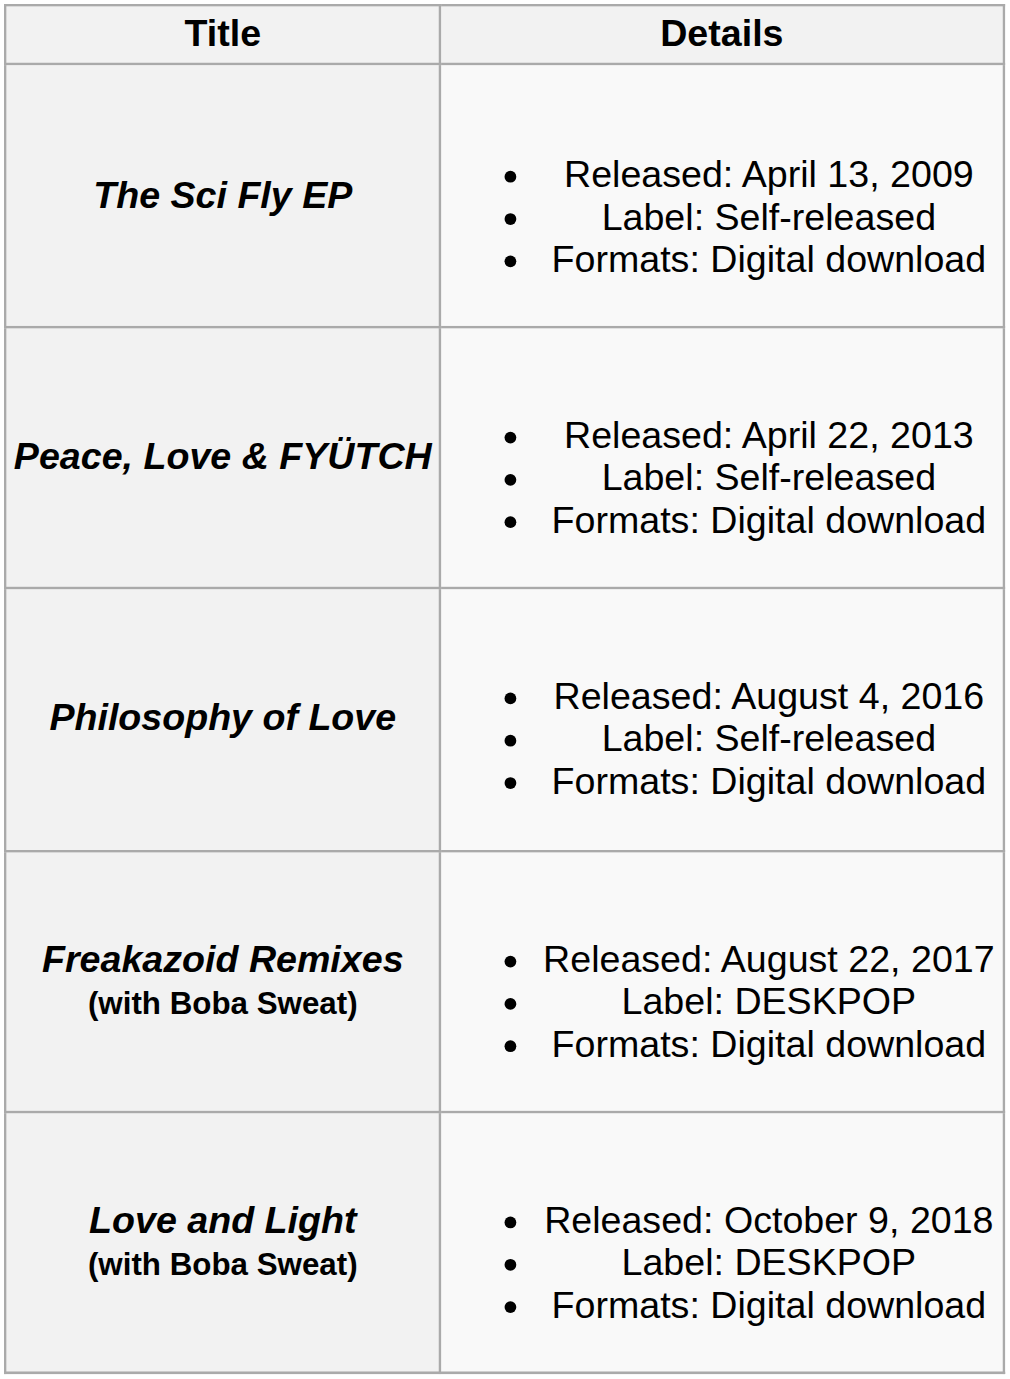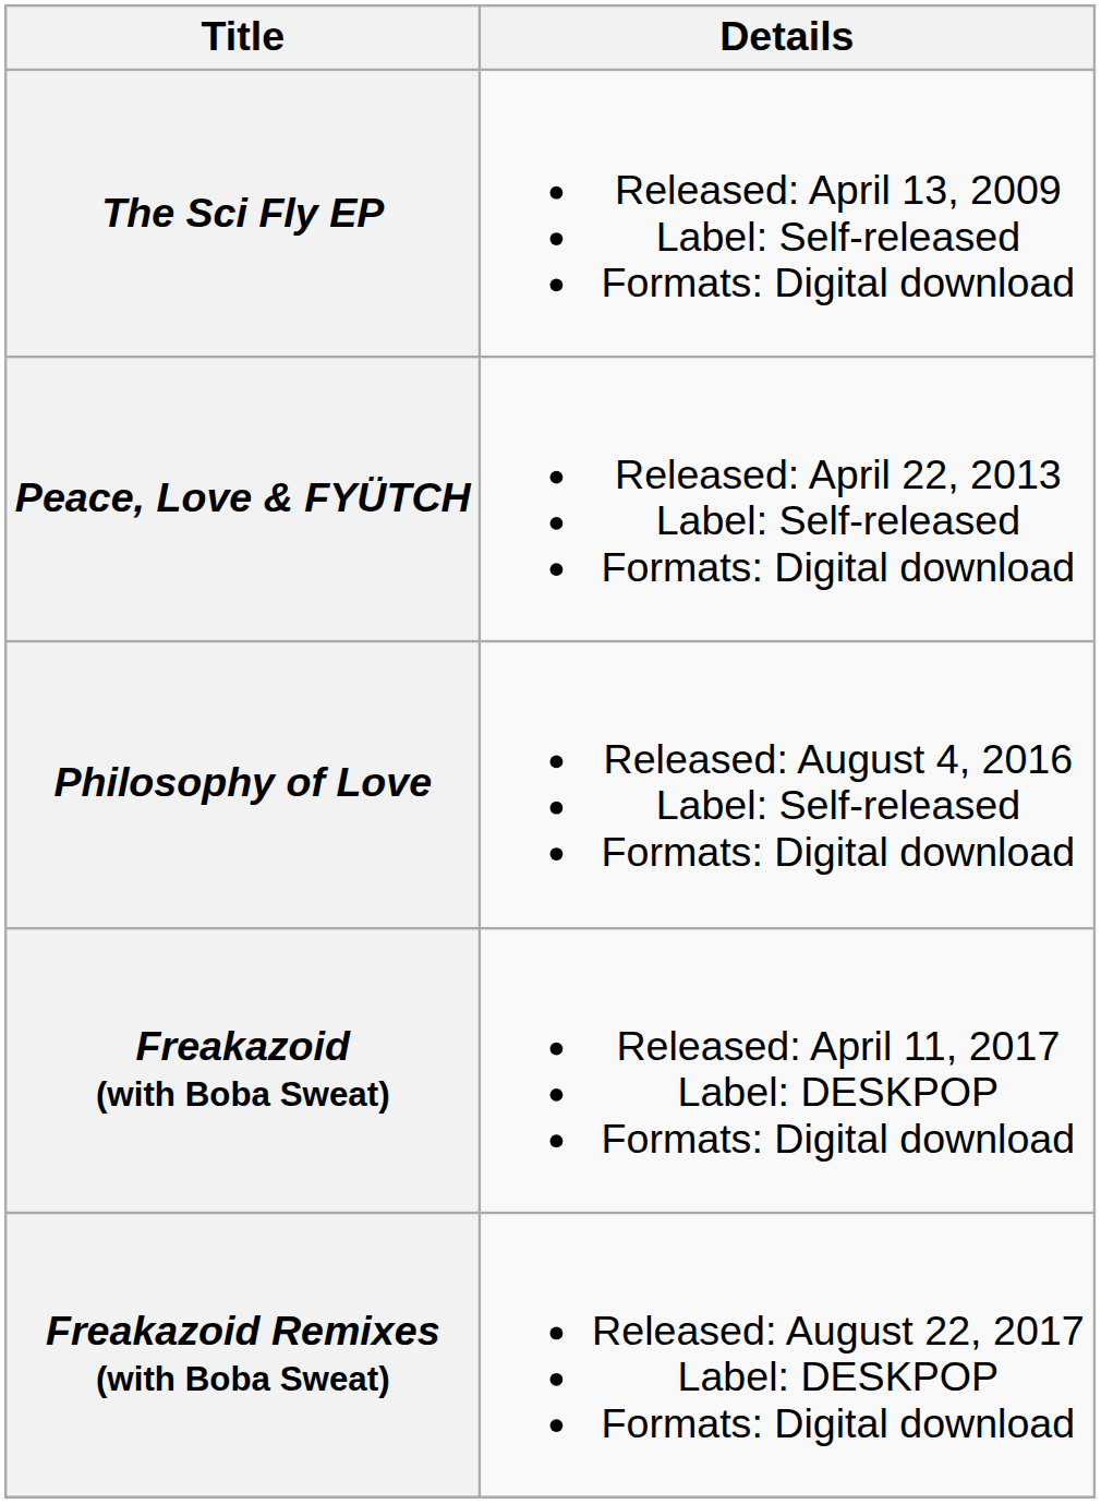+ row: Freakazoid (with Boba Sweat) | Released: April 11, 2017 Label: DESKPOP Formats: Digital download
- row: Love and Light (with Boba Sweat) | Released: October 9, 2018 Label: DESKPOP Formats: Digital download
